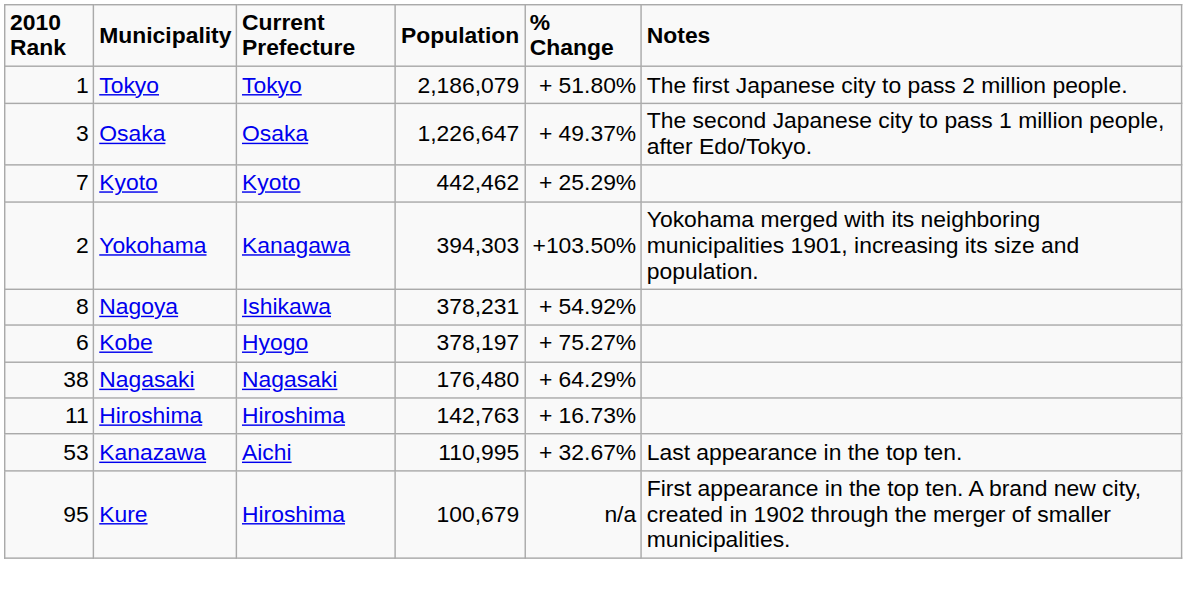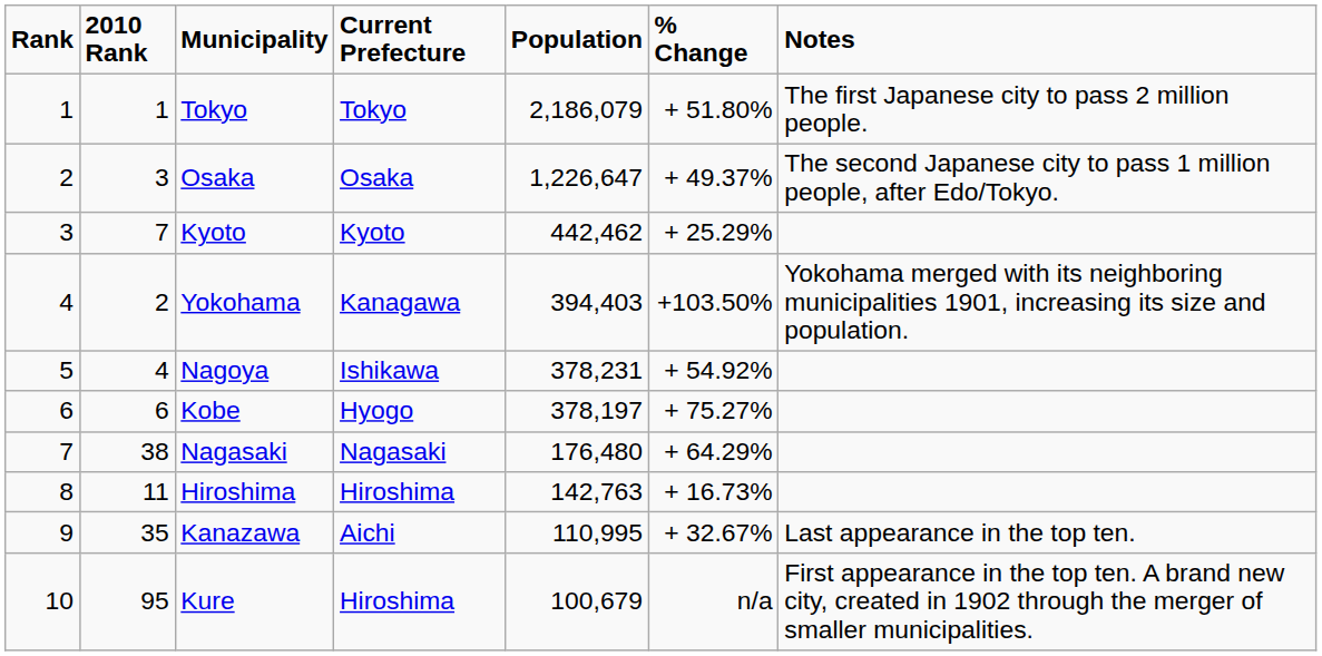+ column: Rank | 1 | 2 | 3 | 4 | 5 | 6 | 7 | 8 | 9 | 10
Yokohama | Population: 394,303 -> 394,403
Nagoya | 2010 Rank: 8 -> 4
Kanazawa | 2010 Rank: 53 -> 35
